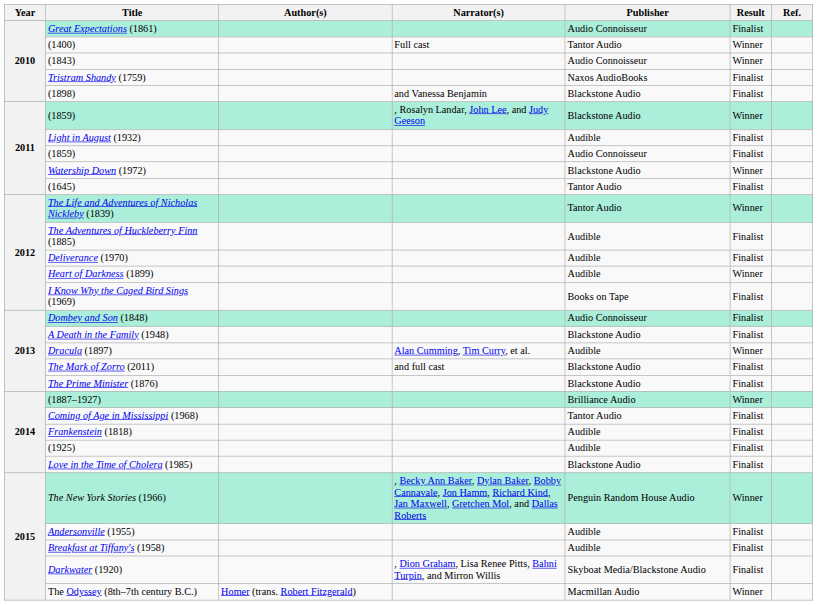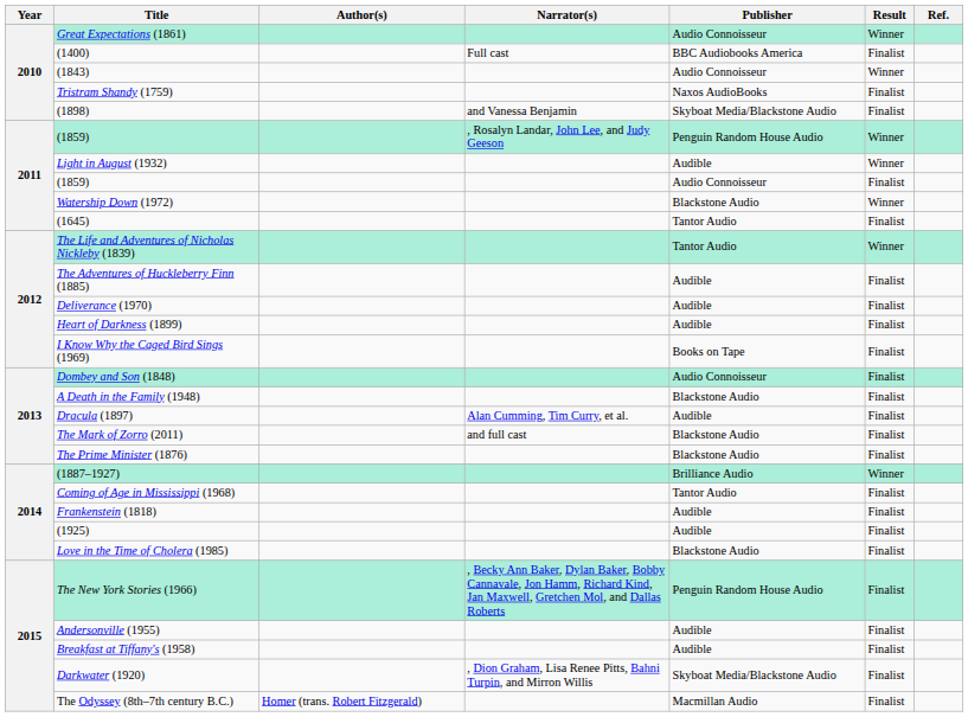Great Expectations (1861) | Result: Finalist -> Winner
(1400) | Publisher: Tantor Audio -> BBC Audiobooks America
(1400) | Result: Winner -> Finalist
(1898) | Publisher: Blackstone Audio -> Skyboat Media/Blackstone Audio
(1859) / , Rosalyn Landar, John Lee, and Judy Geeson | Publisher: Blackstone Audio -> Penguin Random House Audio
Light in August (1932) | Result: Finalist -> Winner
Heart of Darkness (1899) | Result: Winner -> Finalist
Dracula (1897) | Result: Winner -> Finalist
The New York Stories (1966) | Result: Winner -> Finalist
The Odyssey (8th–7th century B.C.) | Result: Winner -> Finalist
